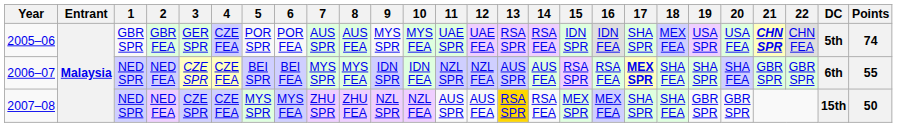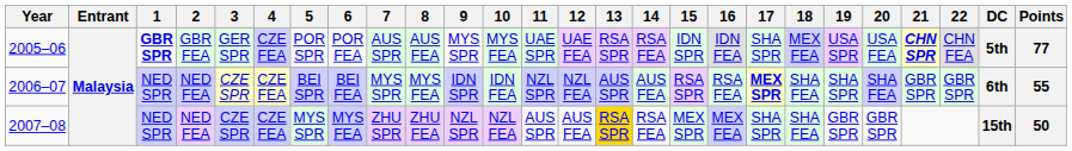2005–06 | 1: normal -> bold
2005–06 | Points: 74 -> 77
